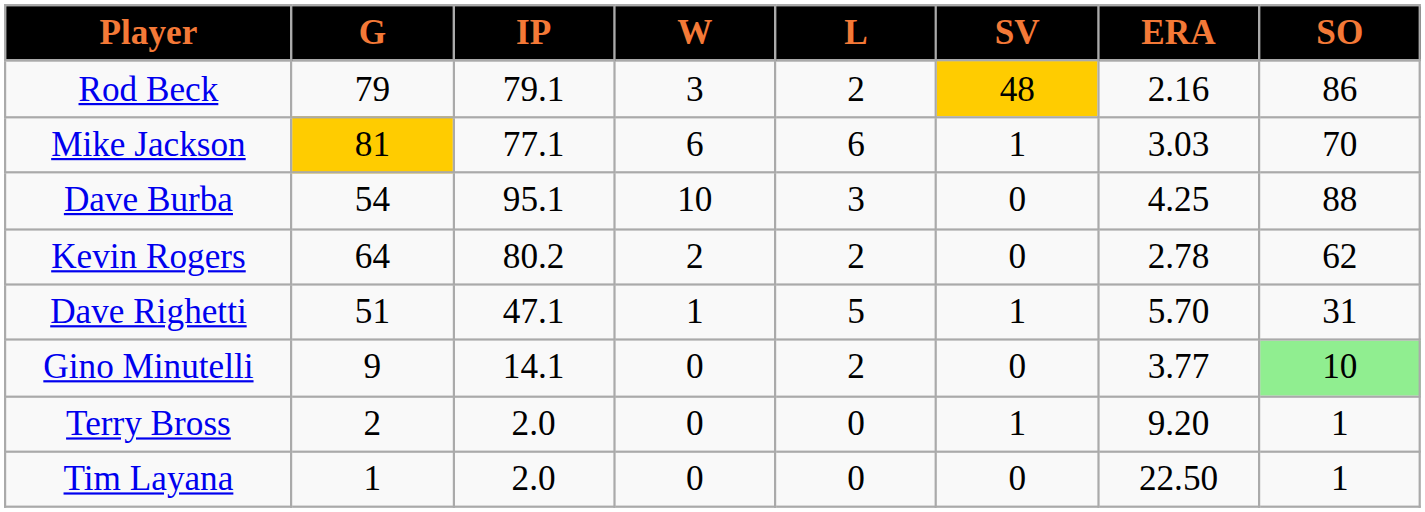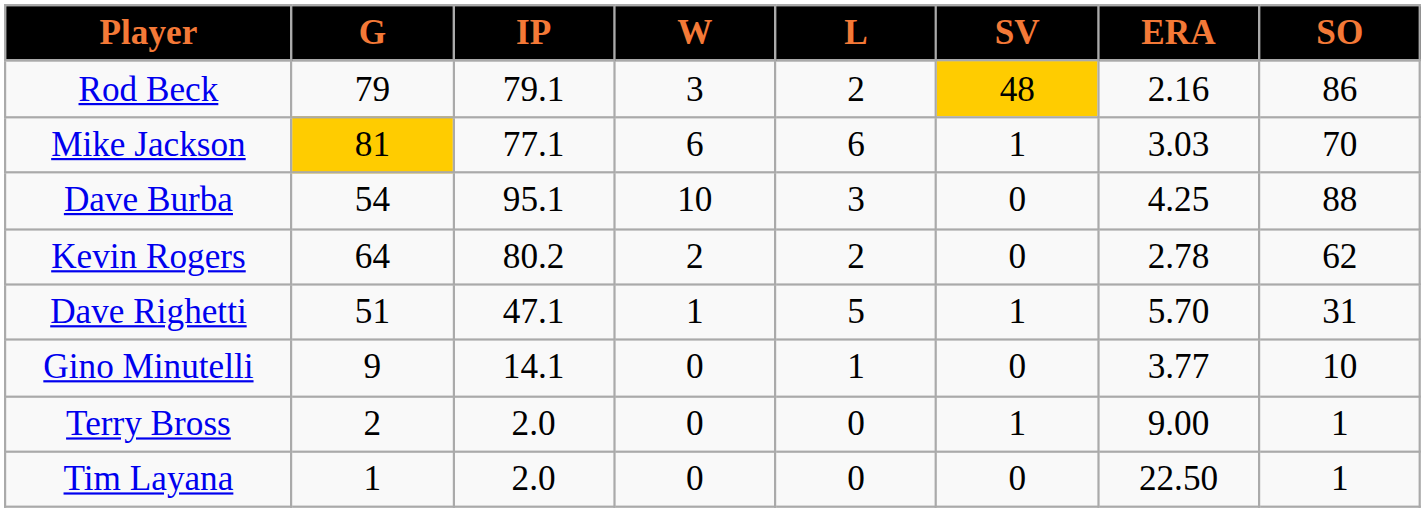Gino Minutelli | L: 2 -> 1
Gino Minutelli | SO: lightgreen background -> no background
Terry Bross | ERA: 9.20 -> 9.00
